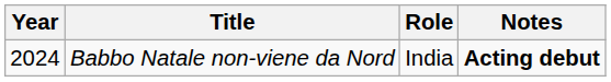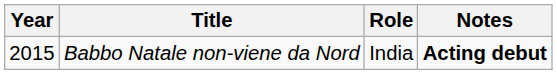Babbo Natale non-viene da Nord | Year: 2024 -> 2015
